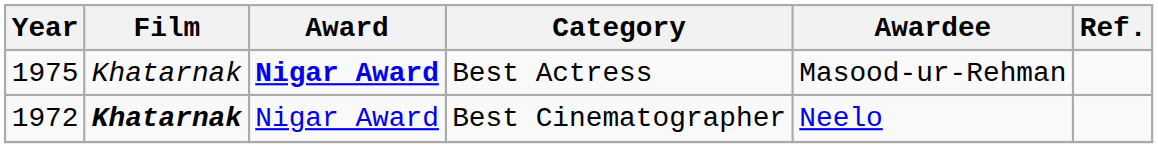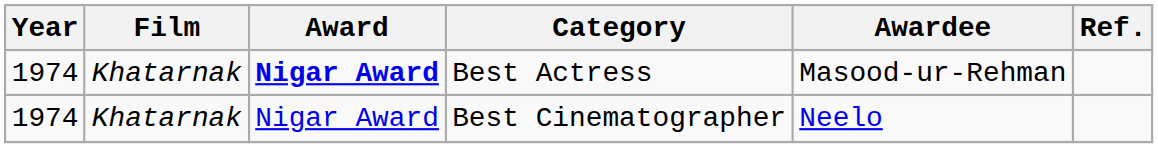Best Actress | Year: 1975 -> 1974
Best Cinematographer | Year: 1972 -> 1974
Best Cinematographer | Film: bold -> normal
